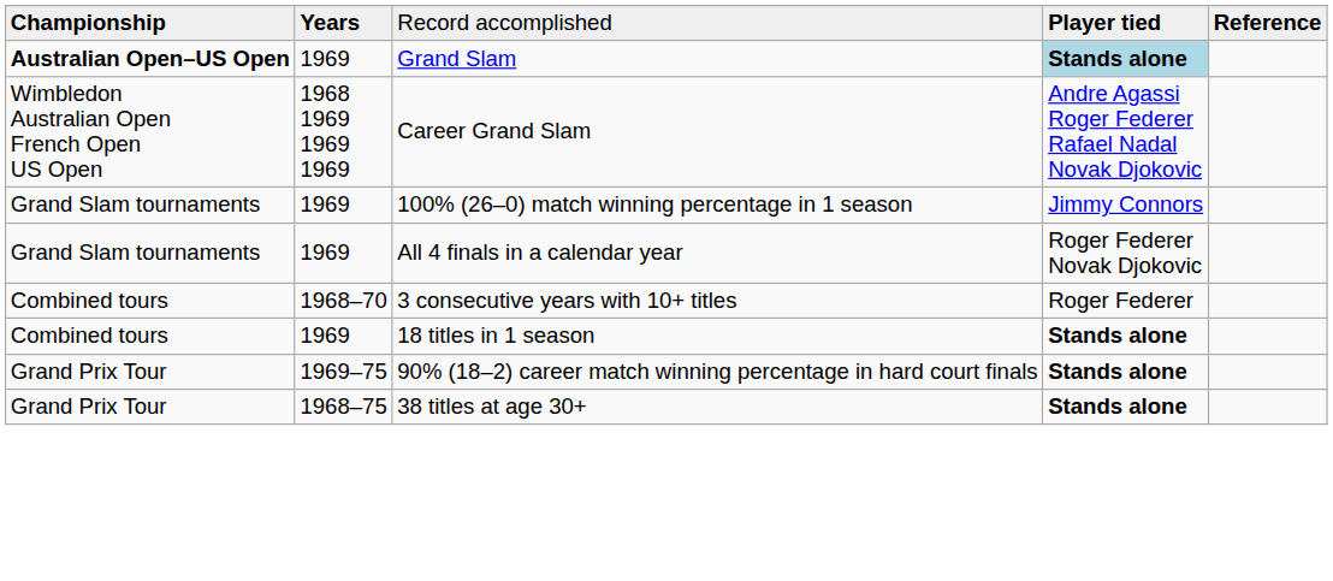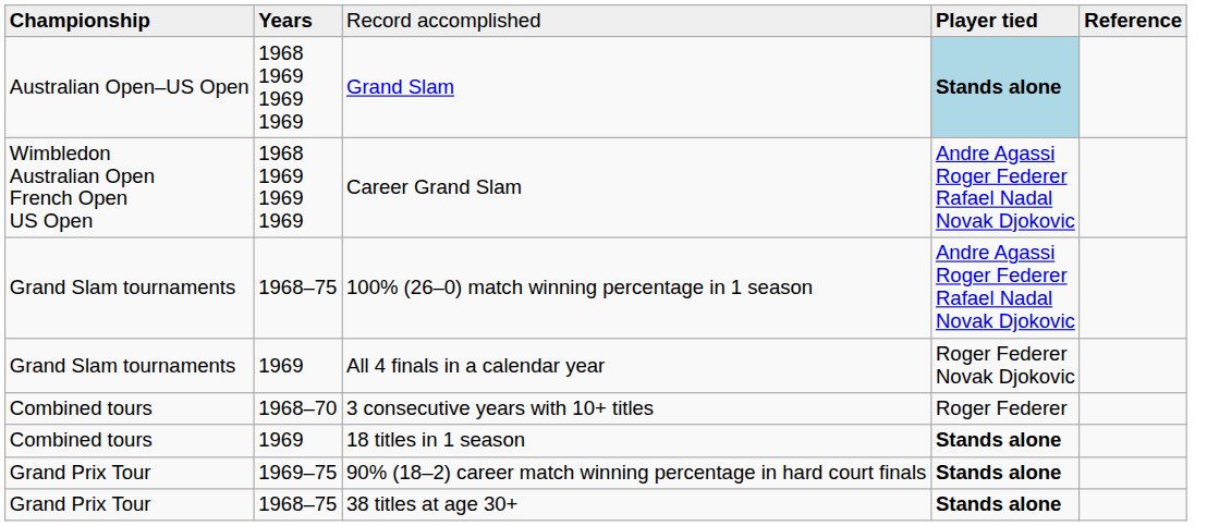Grand Slam | column 1: bold -> normal
Grand Slam | column 2: 1969 -> 1968 1969 1969 1969
100% (26–0) match winning percentage in 1 season | column 2: 1969 -> 1968–75
100% (26–0) match winning percentage in 1 season | column 4: Jimmy Connors -> Andre Agassi Roger Federer Rafael Nadal Novak Djokovic
